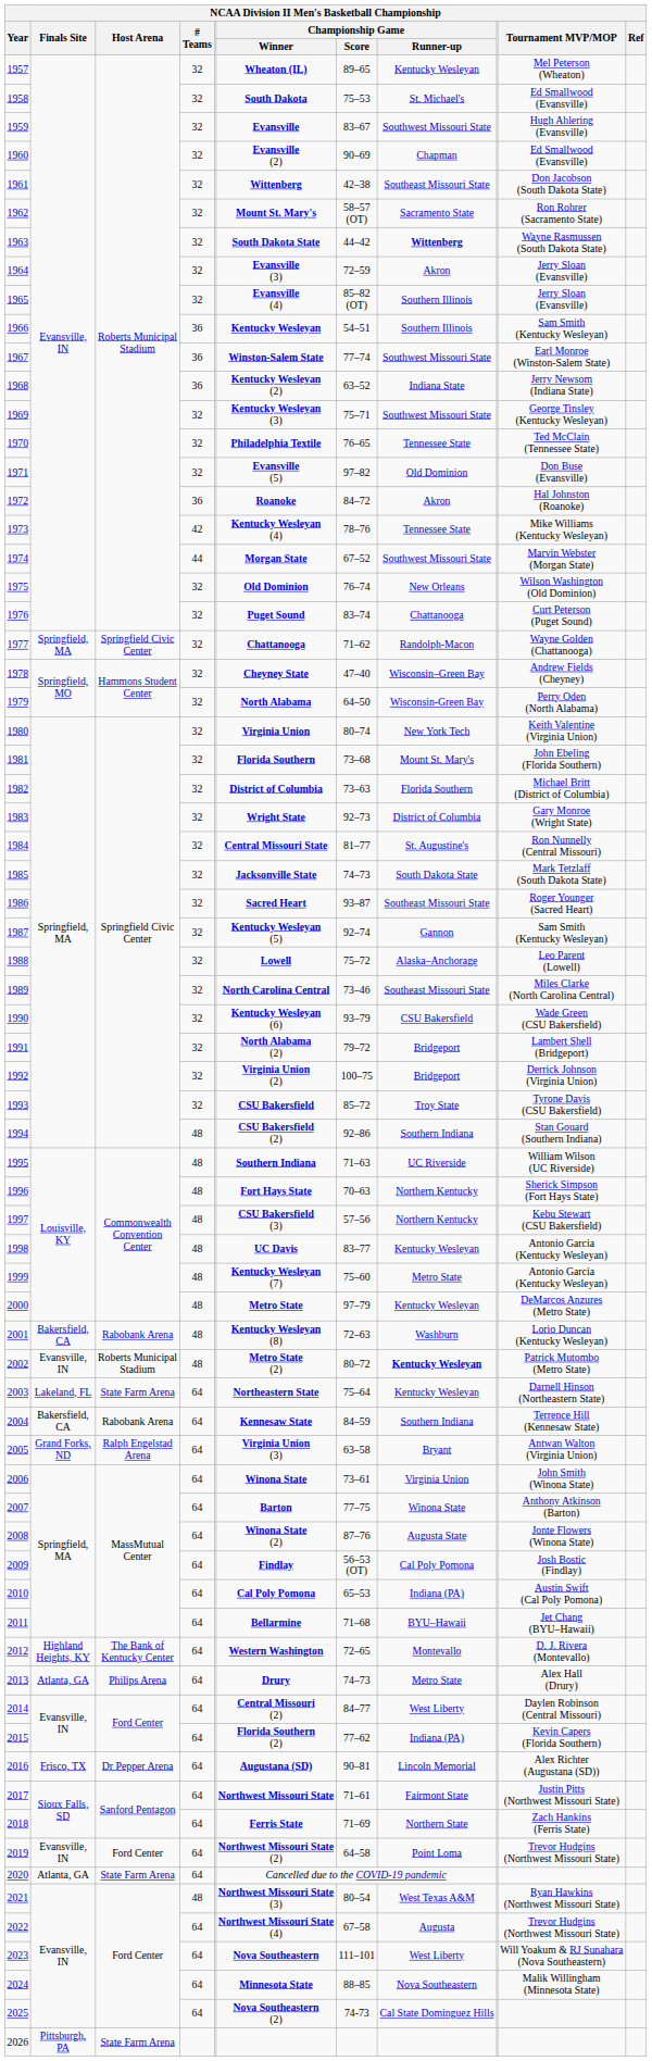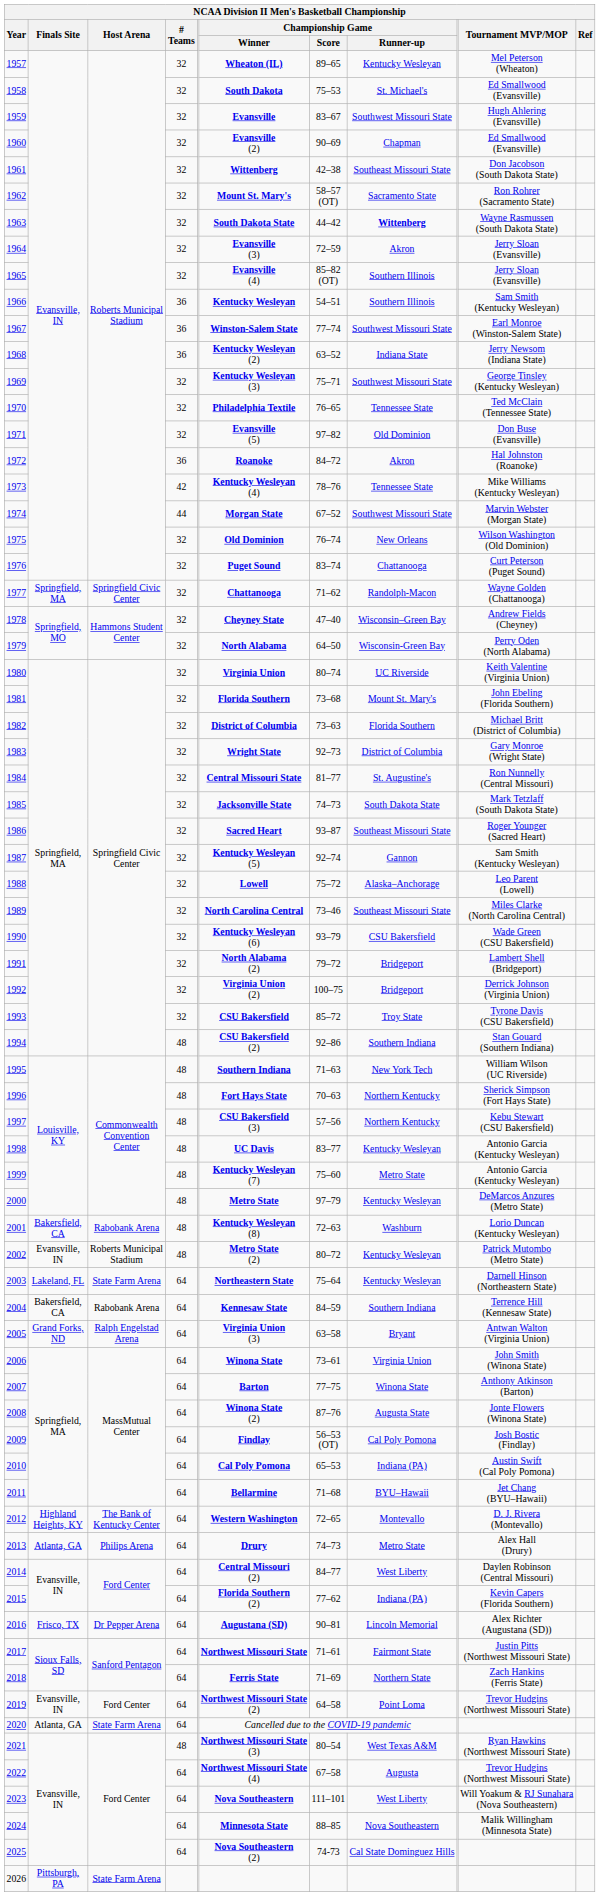1980 | Championship Game / Runner-up: New York Tech -> UC Riverside
1995 | Championship Game / Runner-up: UC Riverside -> New York Tech
2002 | Championship Game / Runner-up: bold -> normal
